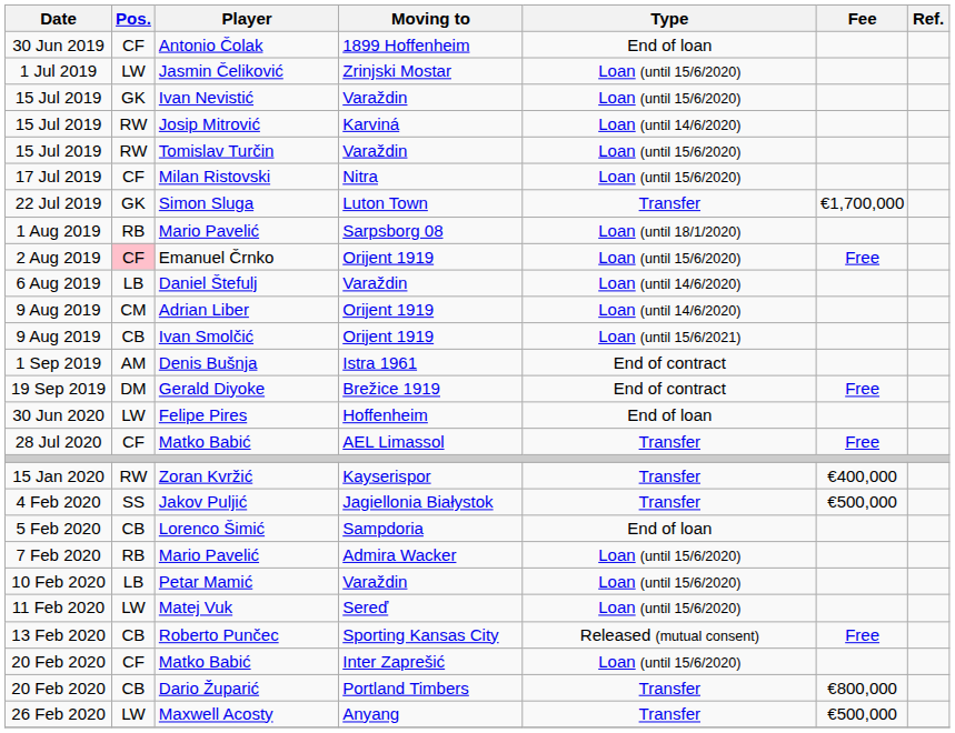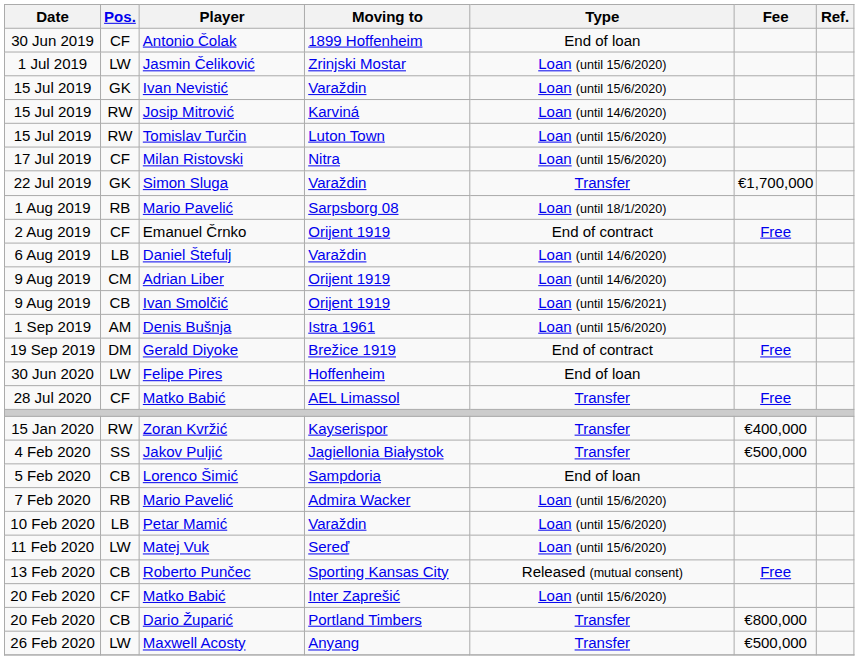Tomislav Turčin | Moving to: Varaždin -> Luton Town
Simon Sluga | Moving to: Luton Town -> Varaždin
Emanuel Črnko | Pos.: pink background -> no background
Emanuel Črnko | Type: Loan (until 15/6/2020) -> End of contract
Denis Bušnja | Type: End of contract -> Loan (until 15/6/2020)
